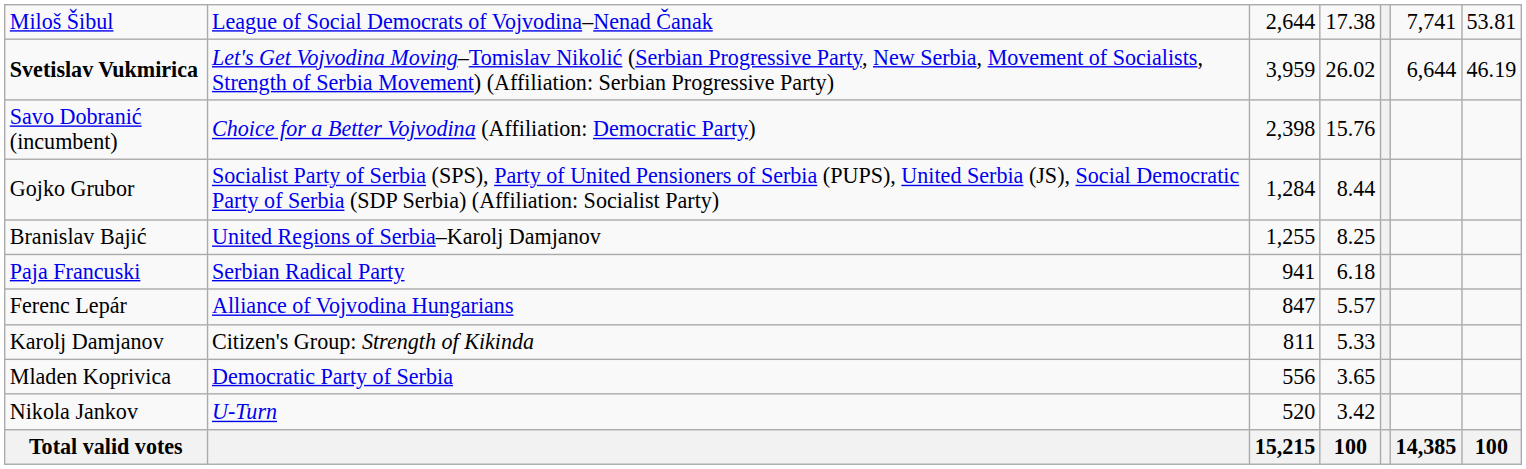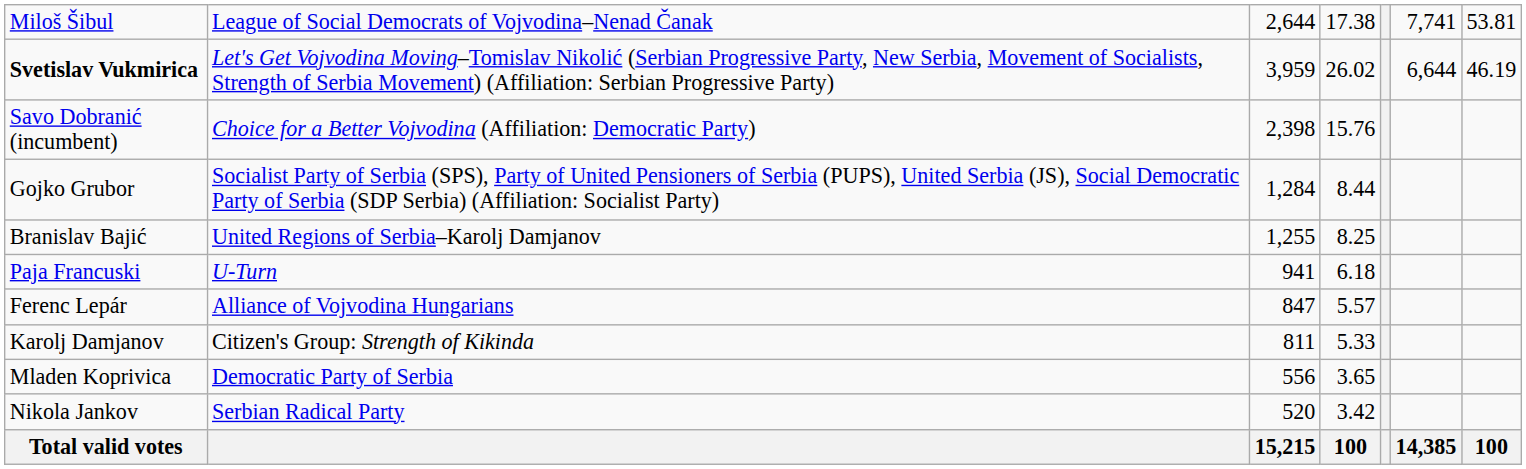Paja Francuski | column 2: Serbian Radical Party -> U-Turn
Nikola Jankov | column 2: U-Turn -> Serbian Radical Party
